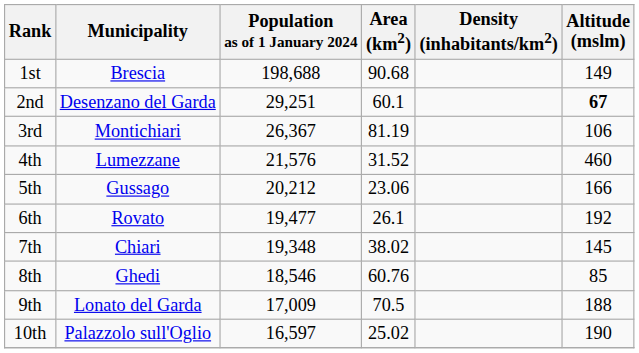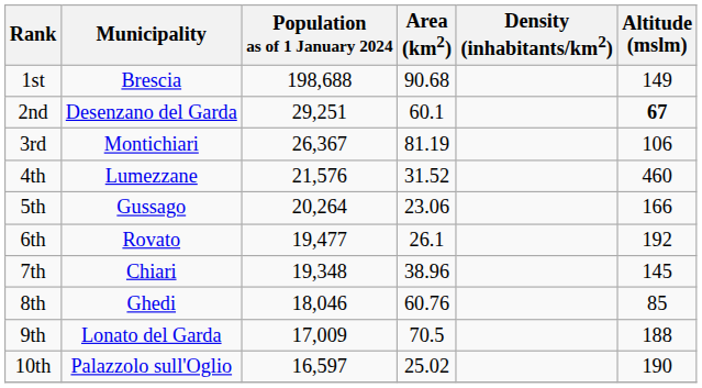5th | Population as of 1 January 2024: 20,212 -> 20,264
7th | Area (km2): 38.02 -> 38.96
8th | Population as of 1 January 2024: 18,546 -> 18,046
